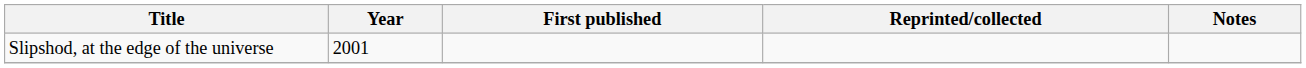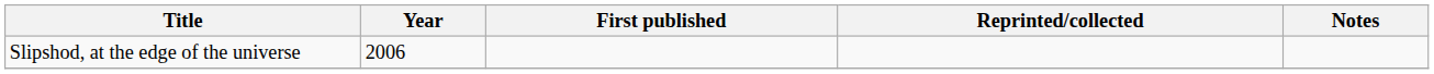Slipshod, at the edge of the universe | Year: 2001 -> 2006
